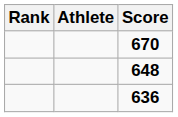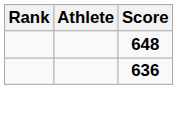- row: 670
